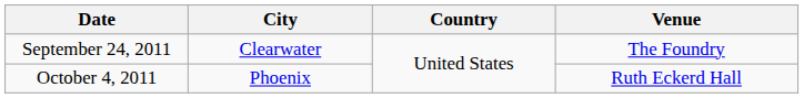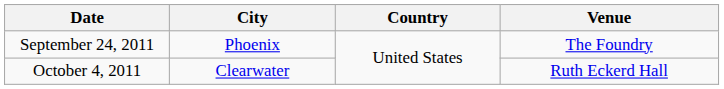September 24, 2011 | City: Clearwater -> Phoenix
October 4, 2011 | City: Phoenix -> Clearwater
